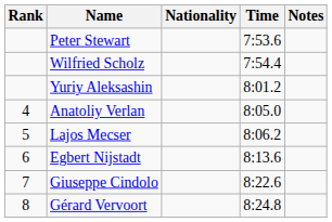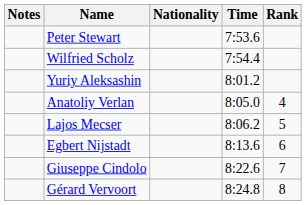columns swapped: Rank <-> Notes
